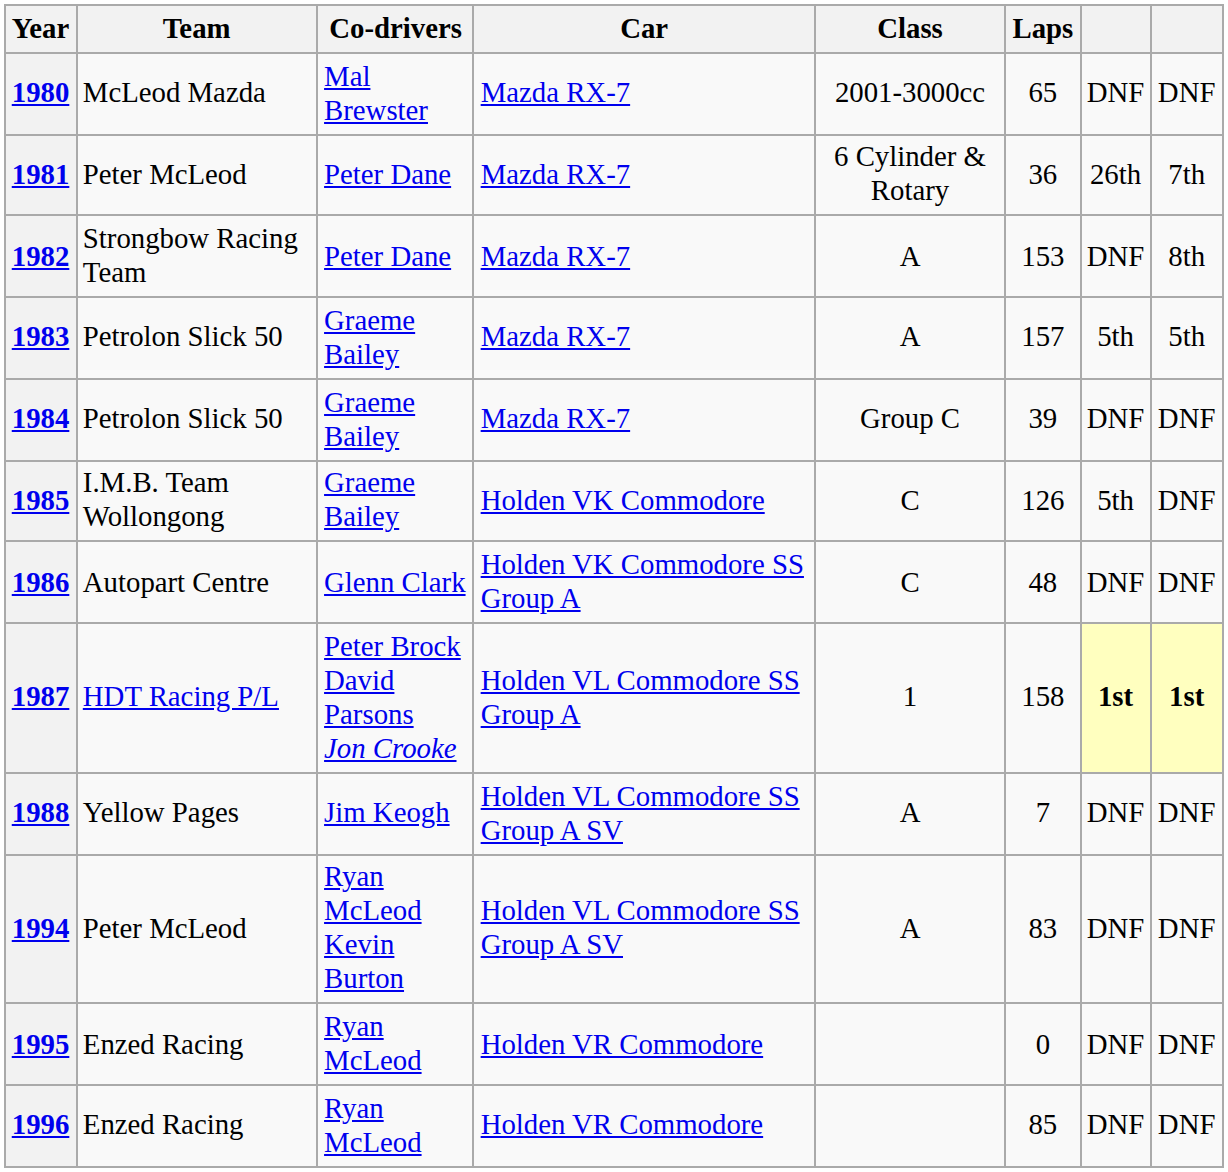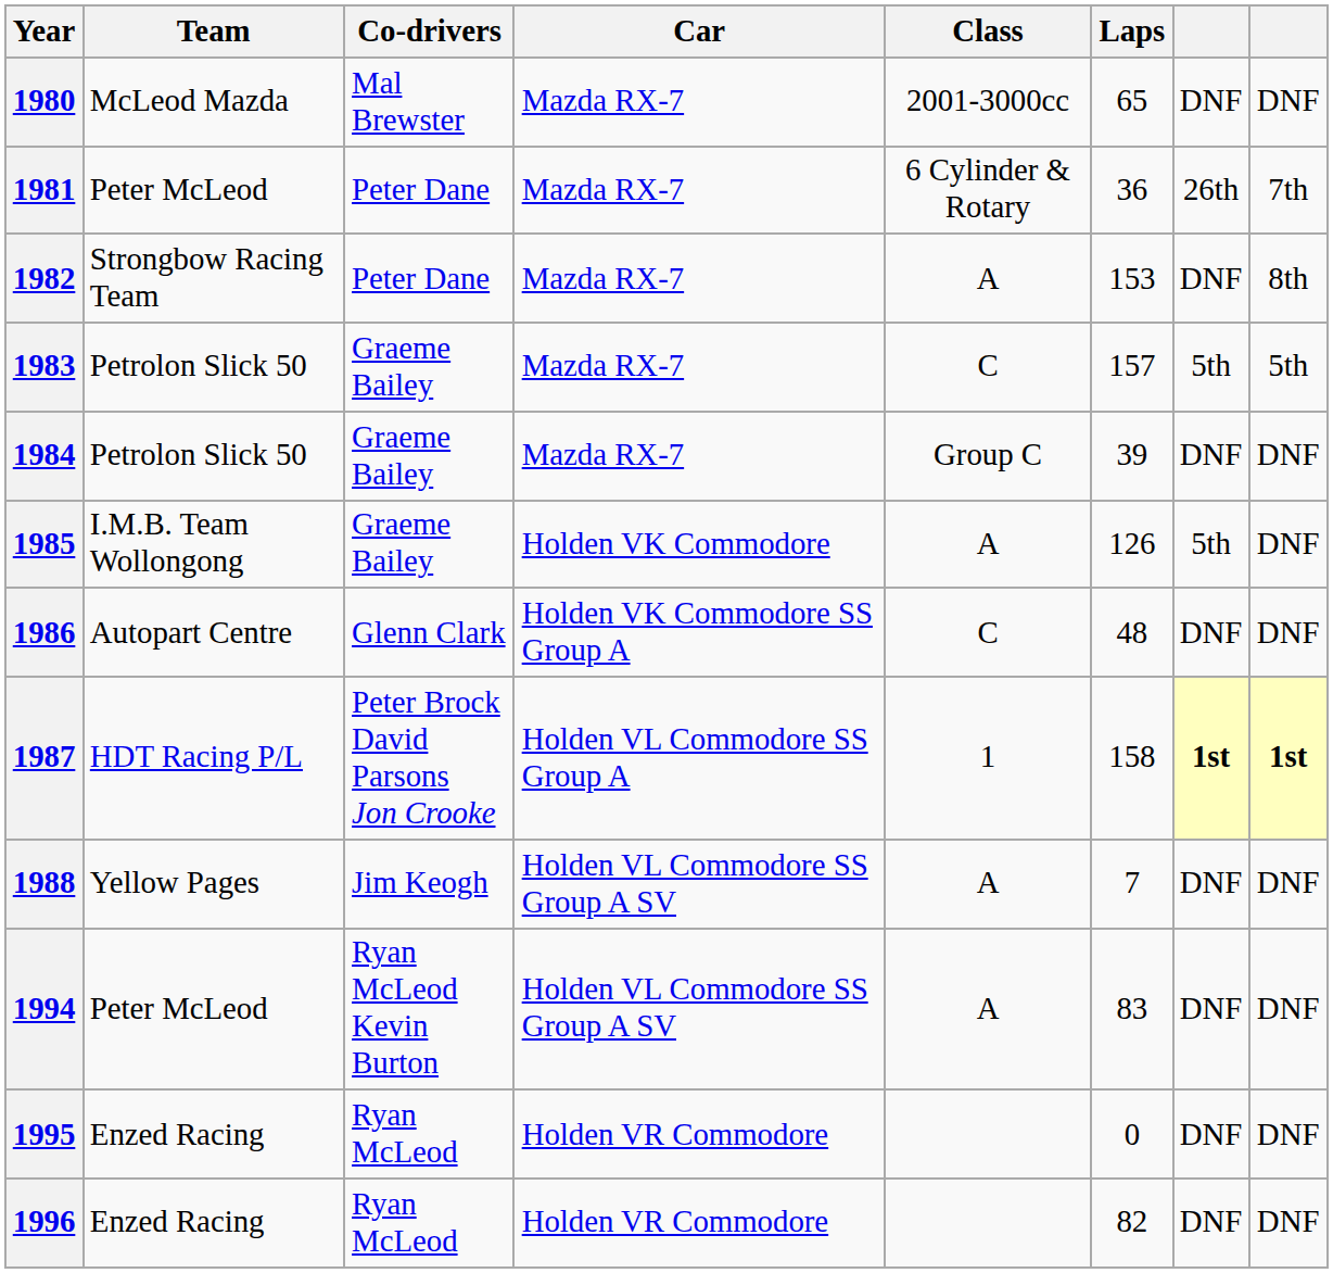1983 | Class: A -> C
1985 | Class: C -> A
1996 | Laps: 85 -> 82
